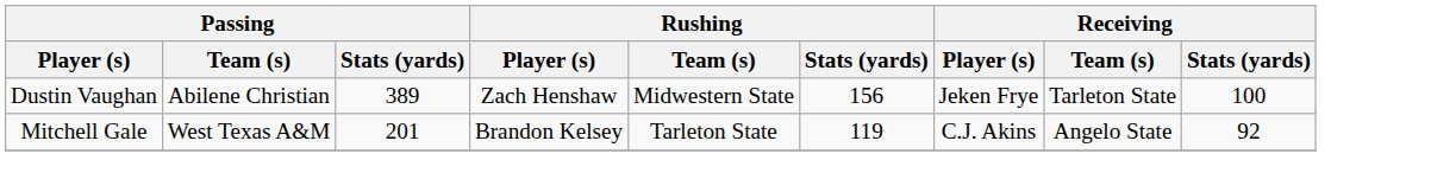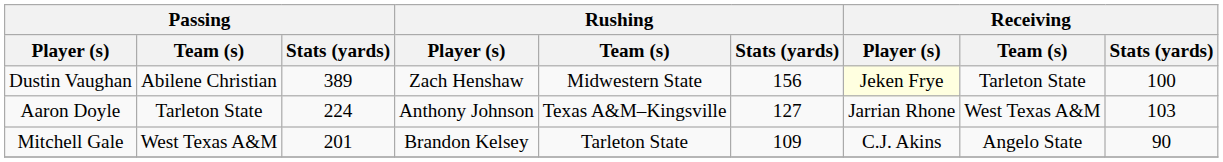Dustin Vaughan | Receiving / Player (s): no background -> lightyellow background
+ row: Aaron Doyle | Tarleton State | 224 | Anthony Johnson | Texas A&M–Kingsville | 127 | Jarrian Rhone | West Texas A&M | 103
Mitchell Gale | Rushing / Stats (yards): 119 -> 109
Mitchell Gale | Receiving / Stats (yards): 92 -> 90
